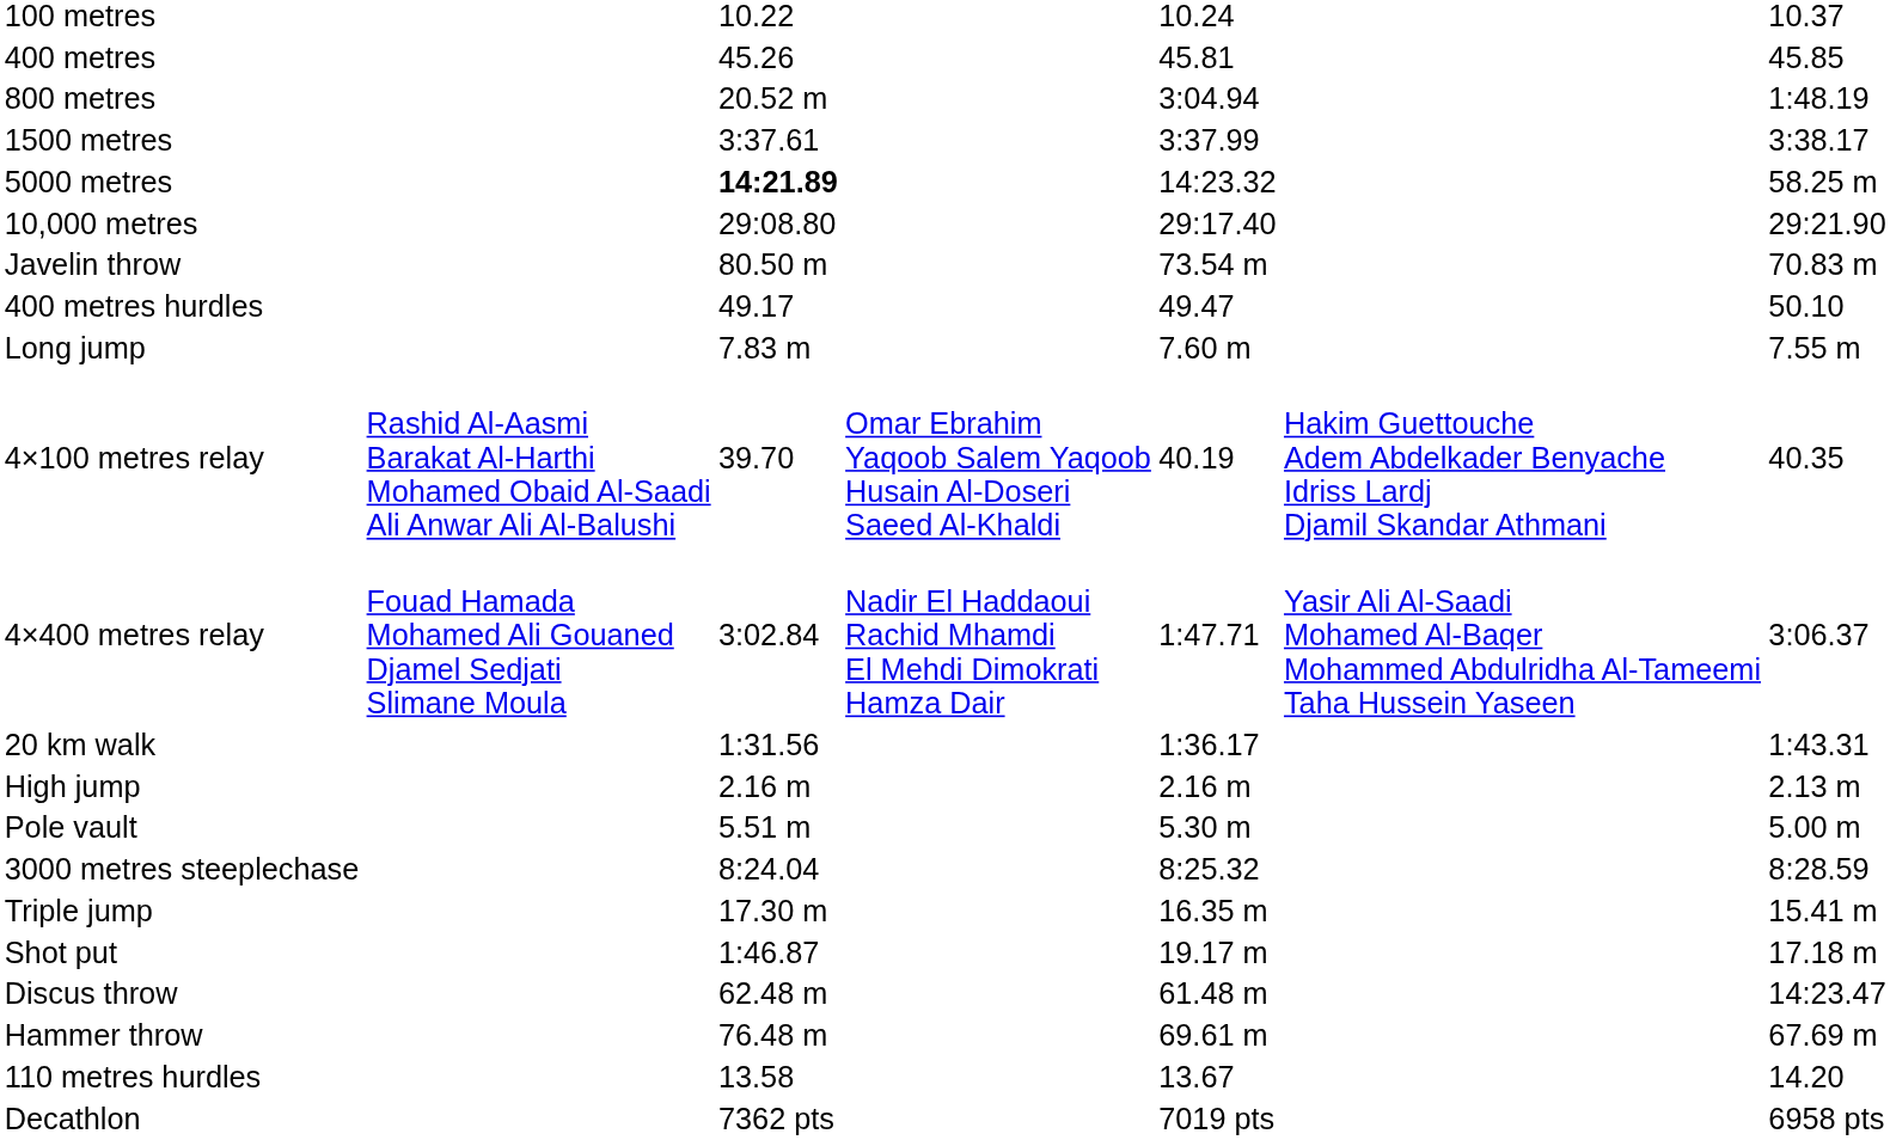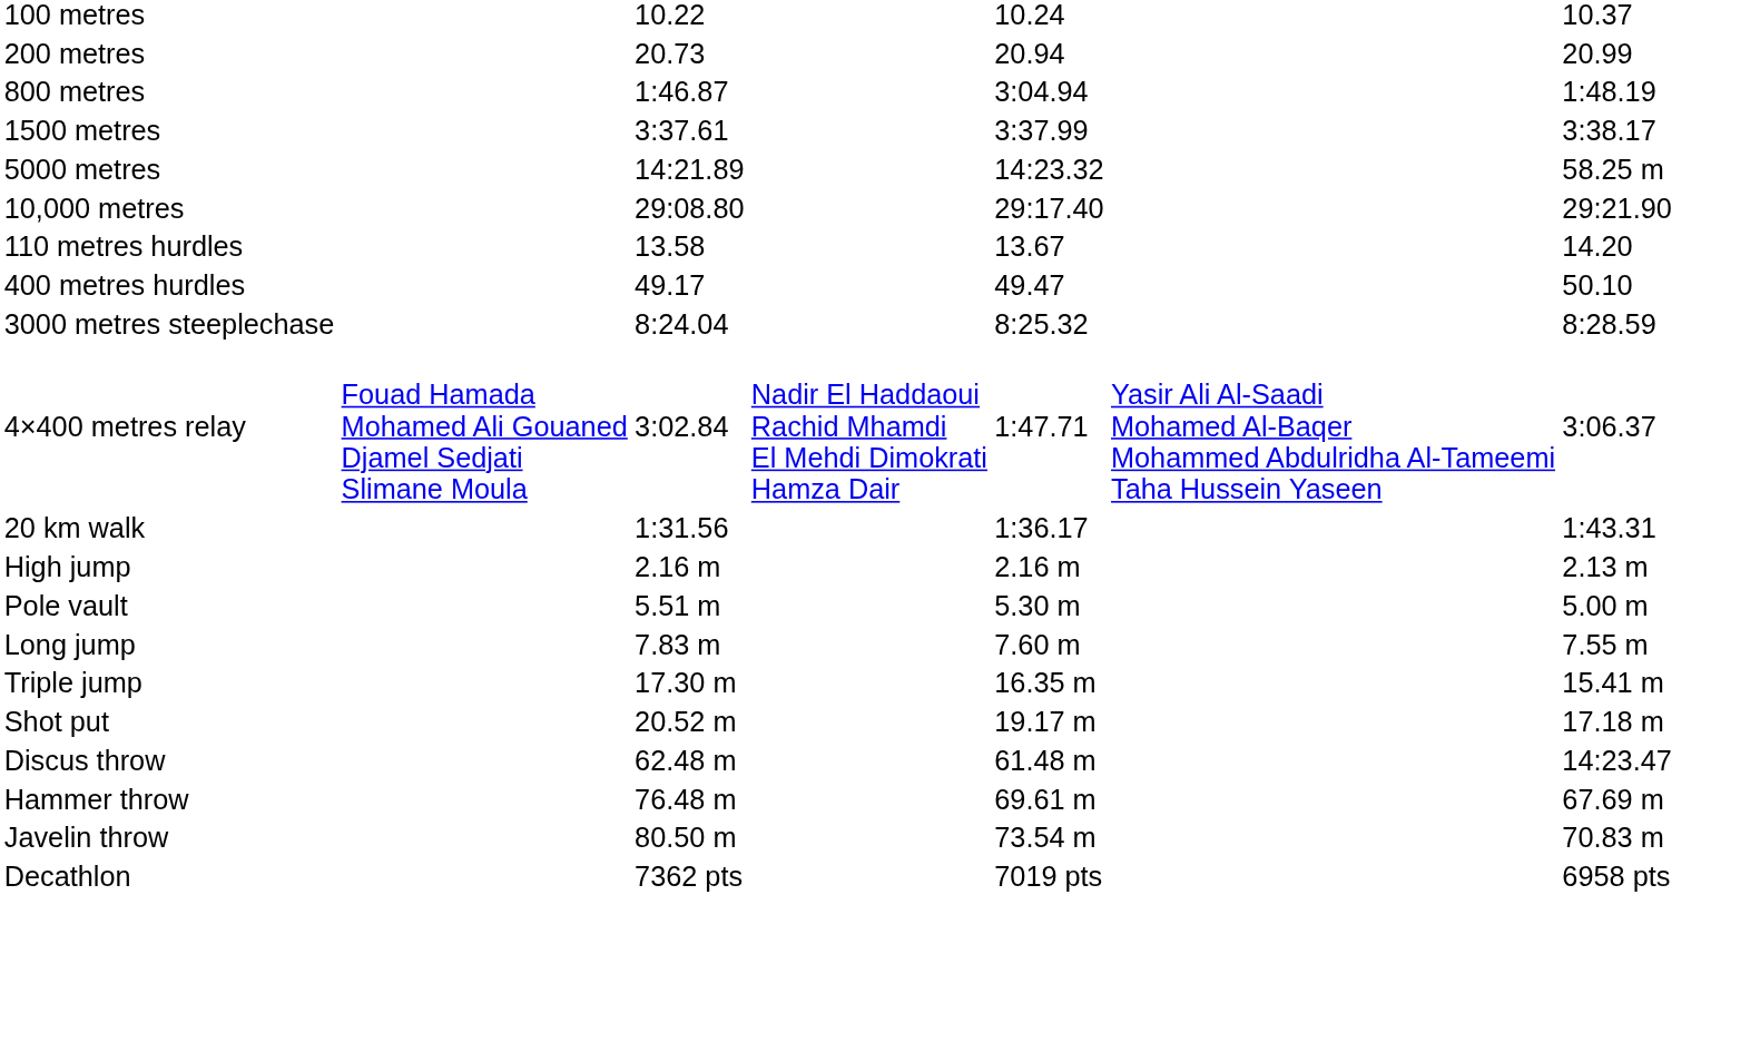+ row: 200 metres | 20.73 | 20.94 | 20.99
- row: 400 metres | 45.26 | 45.81 | 45.85
800 metres | column 3: 20.52 m -> 1:46.87
5000 metres | column 3: bold -> normal
rows swapped: 110 metres hurdles <-> Javelin throw
rows swapped: 3000 metres steeplechase <-> Long jump
- row: 4×100 metres relay | Rashid Al-Aasmi Barakat Al-Harthi Mohamed Obaid Al-Saadi Ali Anwar Ali Al-Balushi | 39.70 | Omar Ebrahim Yaqoob Salem Yaqoob Husain Al-Doseri Saeed Al-Khaldi | 40.19 | Hakim Guettouche Adem Abdelkader Benyache Idriss Lardj Djamil Skandar Athmani | 40.35
Shot put | column 3: 1:46.87 -> 20.52 m
